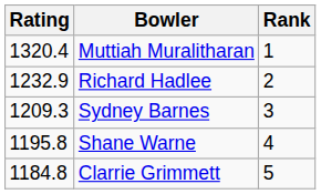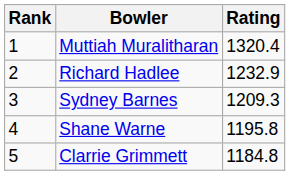columns swapped: Rank <-> Rating
